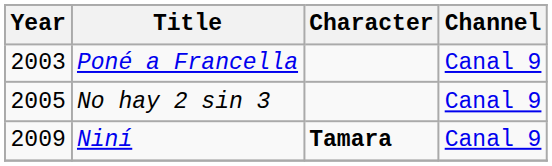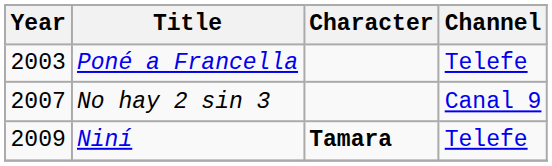Poné a Francella | Channel: Canal 9 -> Telefe
No hay 2 sin 3 | Year: 2005 -> 2007
Niní | Channel: Canal 9 -> Telefe
